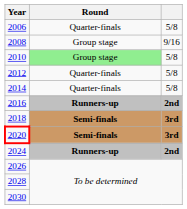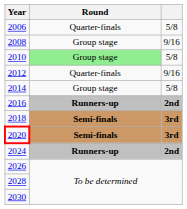2012 | column 3: 5/8 -> 9/16
2014 | Round: Quarter-finals -> Group stage
